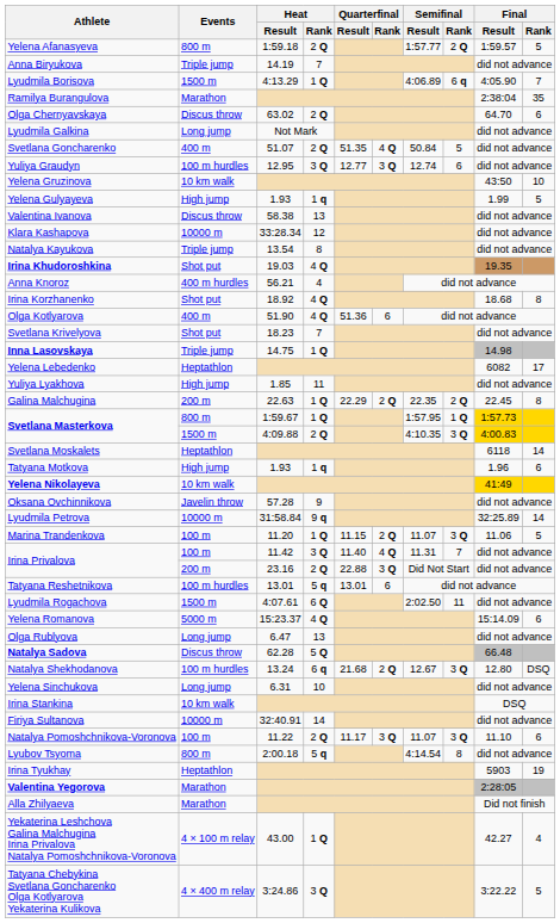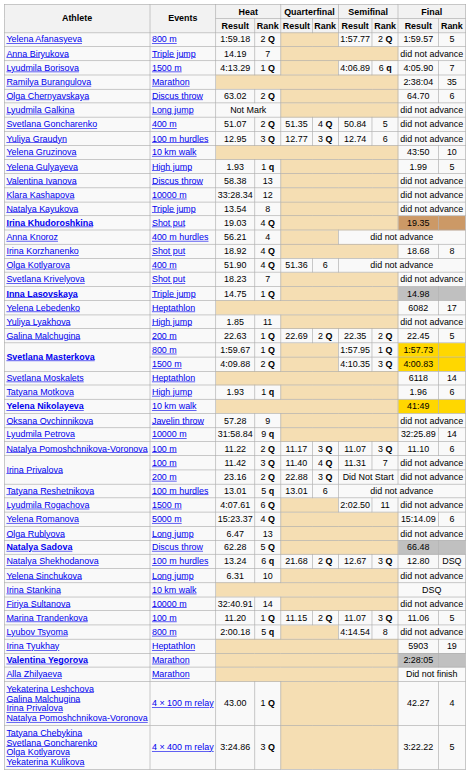Galina Malchugina | Quarterfinal / Result: 22.29 -> 22.69
Galina Malchugina | Final / Rank: 8 -> 5
rows swapped: Natalya Pomoshchnikova-Voronova <-> Marina Trandenkova
